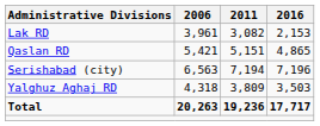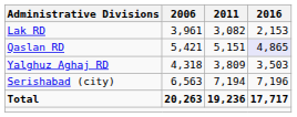Qaslan RD | 2016: no background -> lavender background
rows swapped: Yalghuz Aghaj RD <-> Serishabad (city)
